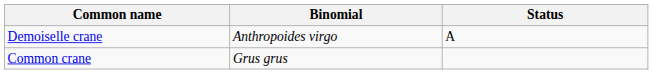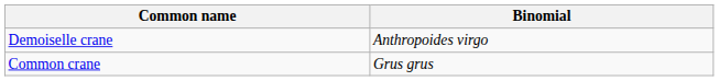- column: Status | A
